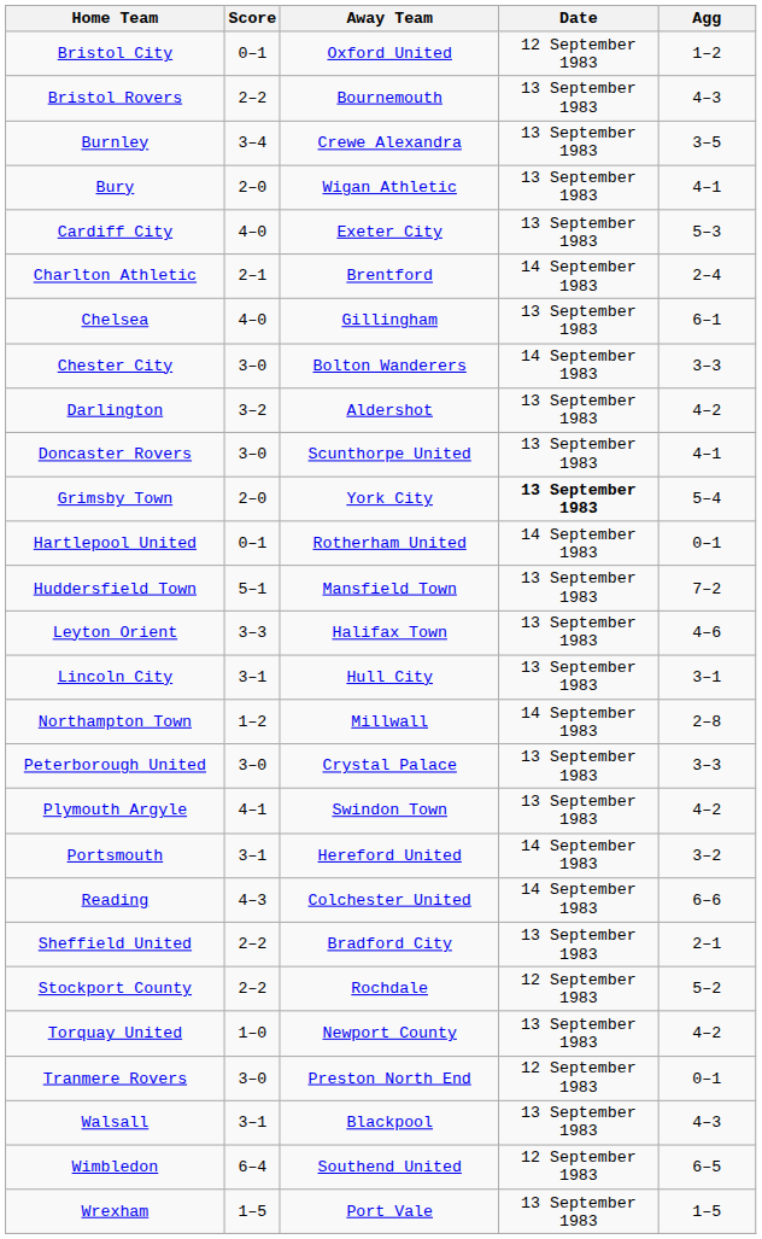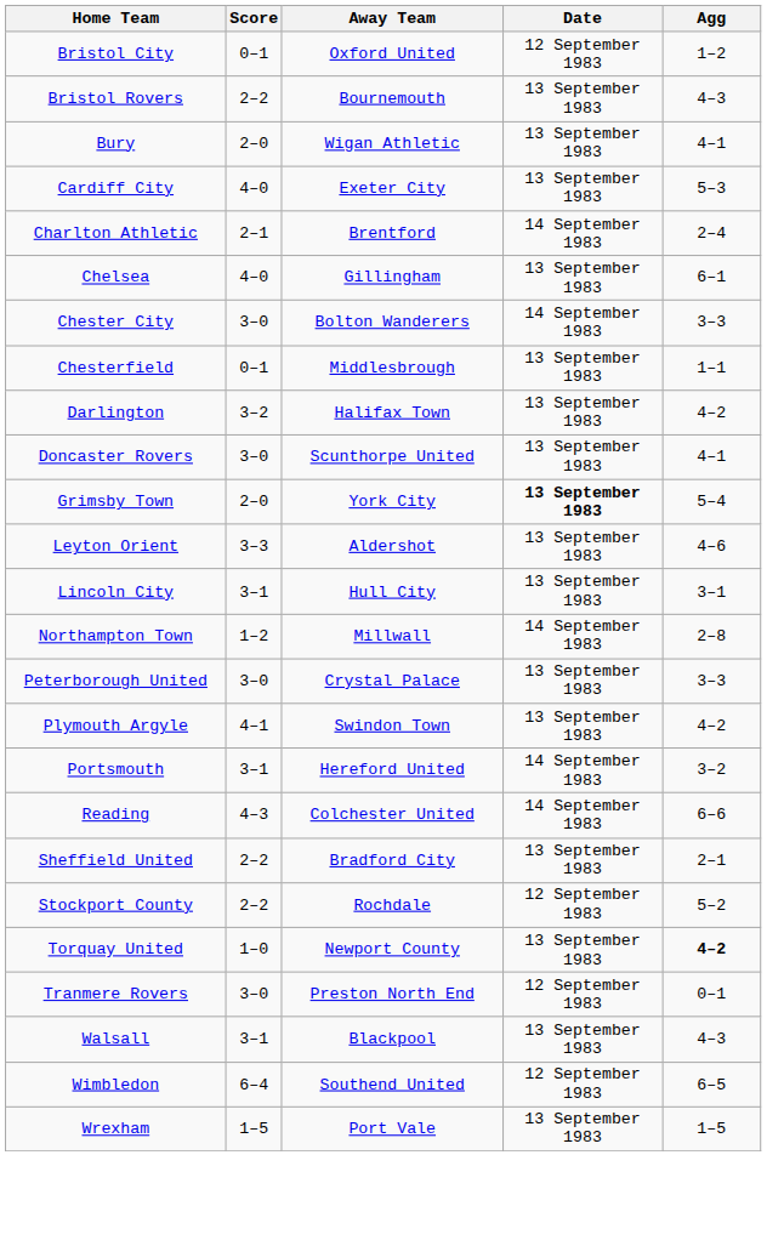- row: Burnley | 3–4 | Crewe Alexandra | 13 September 1983 | 3–5
+ row: Chesterfield | 0–1 | Middlesbrough | 13 September 1983 | 1–1
Darlington | Away Team: Aldershot -> Halifax Town
- row: Hartlepool United | 0–1 | Rotherham United | 14 September 1983 | 0–1
- row: Huddersfield Town | 5–1 | Mansfield Town | 13 September 1983 | 7–2
Leyton Orient | Away Team: Halifax Town -> Aldershot
Torquay United | Agg: normal -> bold
